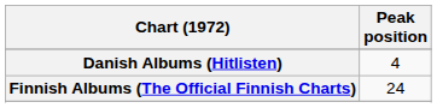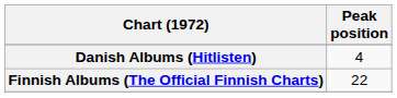Finnish Albums (The Official Finnish Charts) | Peak position: 24 -> 22
